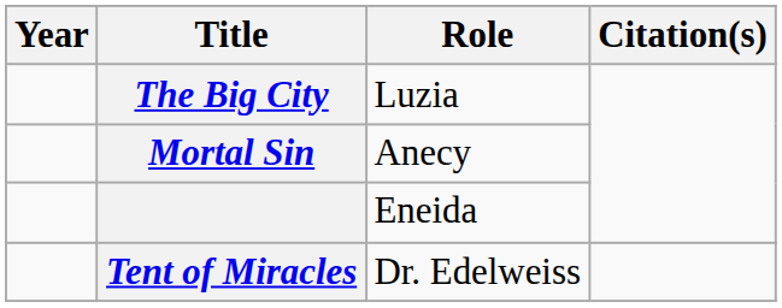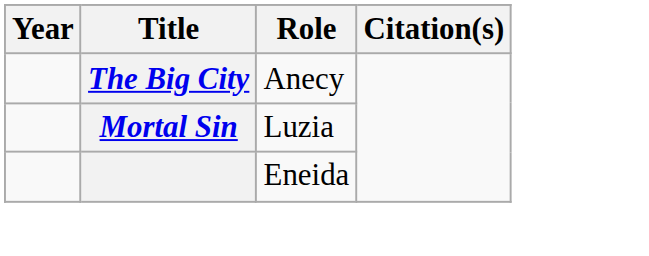The Big City | Role: Luzia -> Anecy
Mortal Sin | Role: Anecy -> Luzia
- row: Tent of Miracles | Dr. Edelweiss
